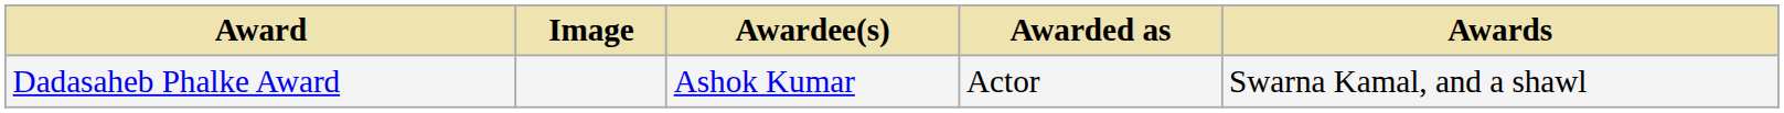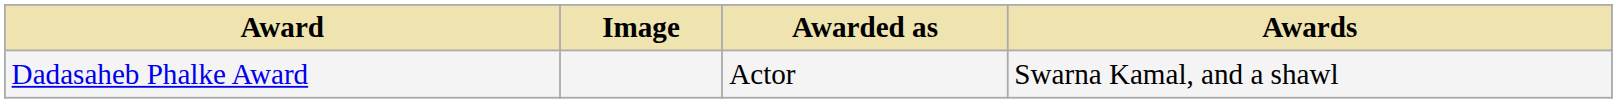- column: Awardee(s) | Ashok Kumar
